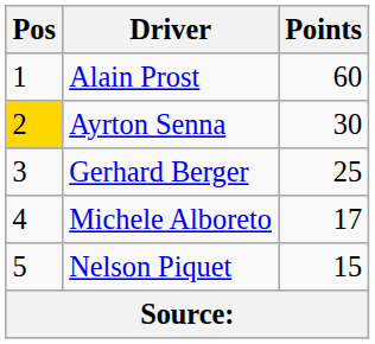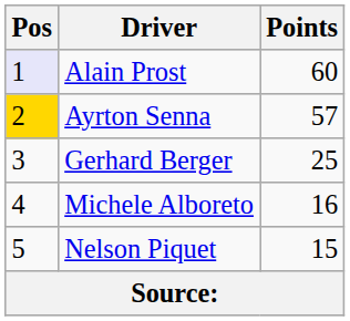Alain Prost | Pos: no background -> lavender background
Ayrton Senna | Points: 30 -> 57
Michele Alboreto | Points: 17 -> 16
